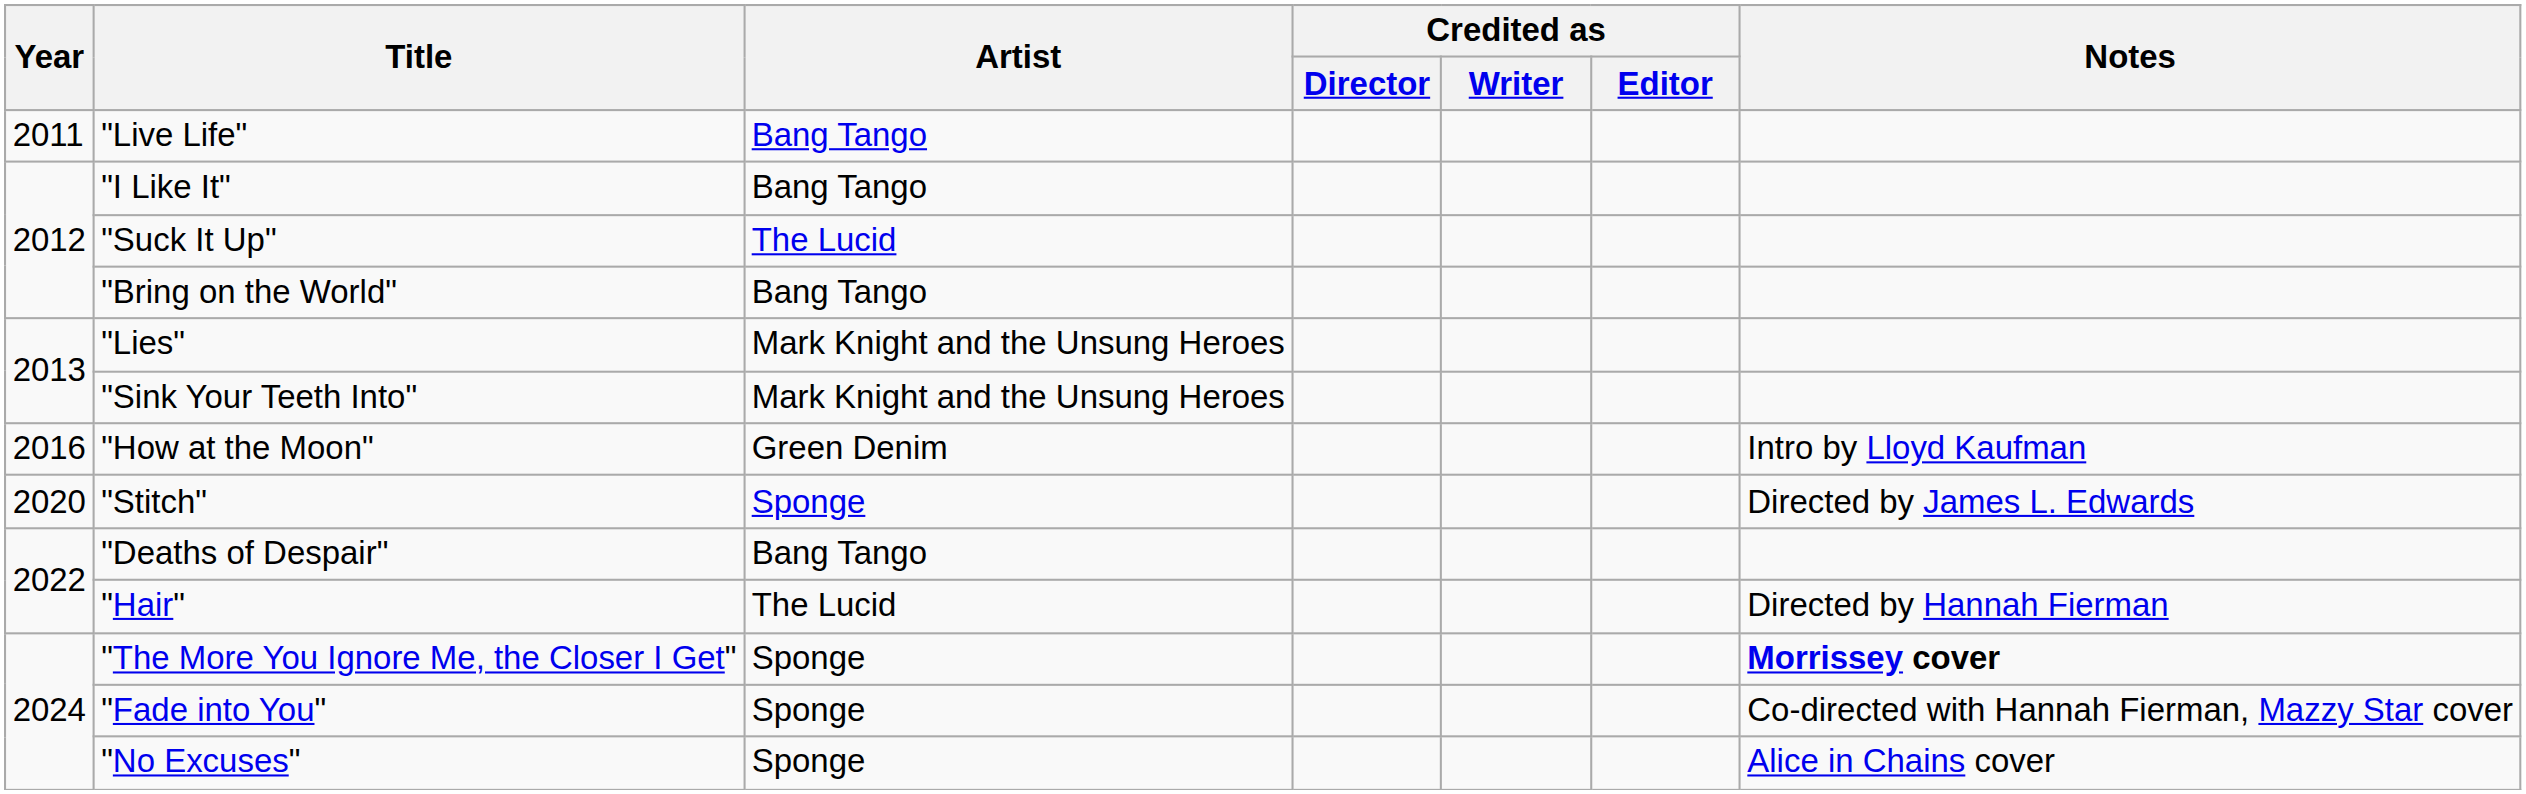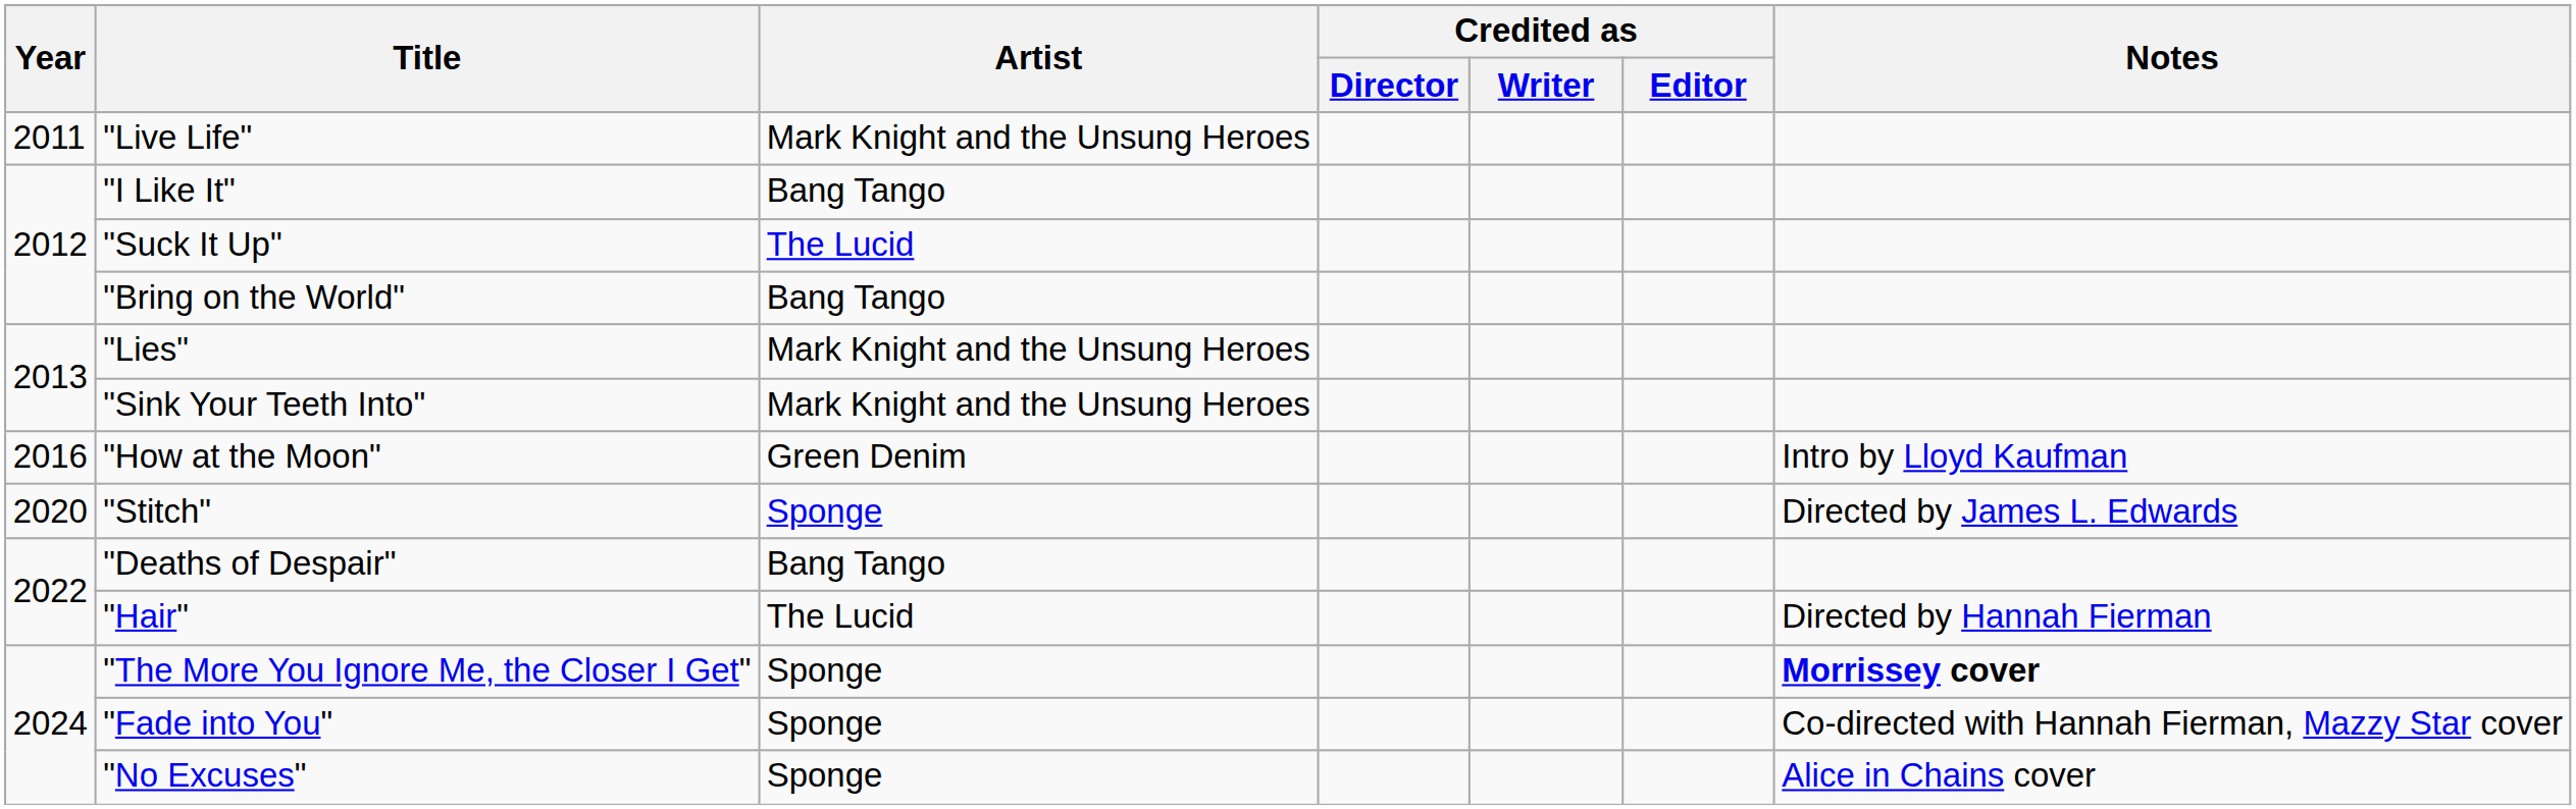"Live Life" | Artist: Bang Tango -> Mark Knight and the Unsung Heroes
